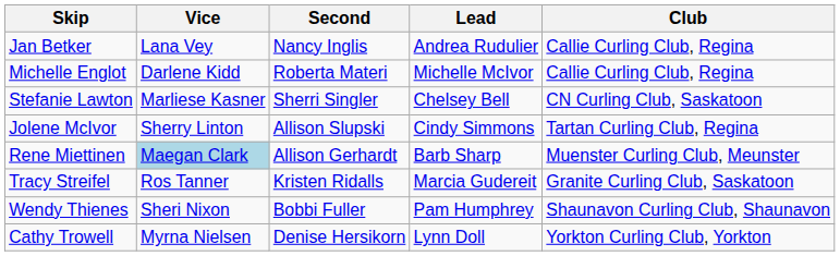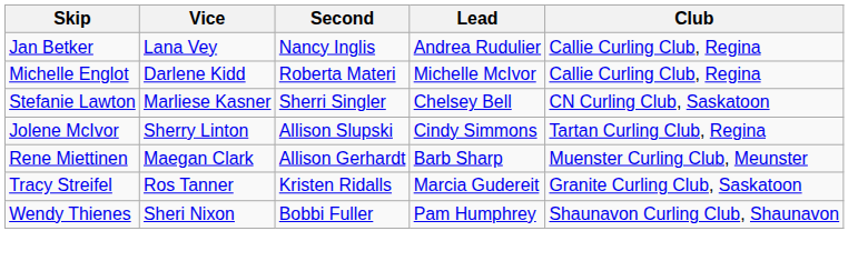Rene Miettinen | Vice: lightblue background -> no background
- row: Cathy Trowell | Myrna Nielsen | Denise Hersikorn | Lynn Doll | Yorkton Curling Club, Yorkton
